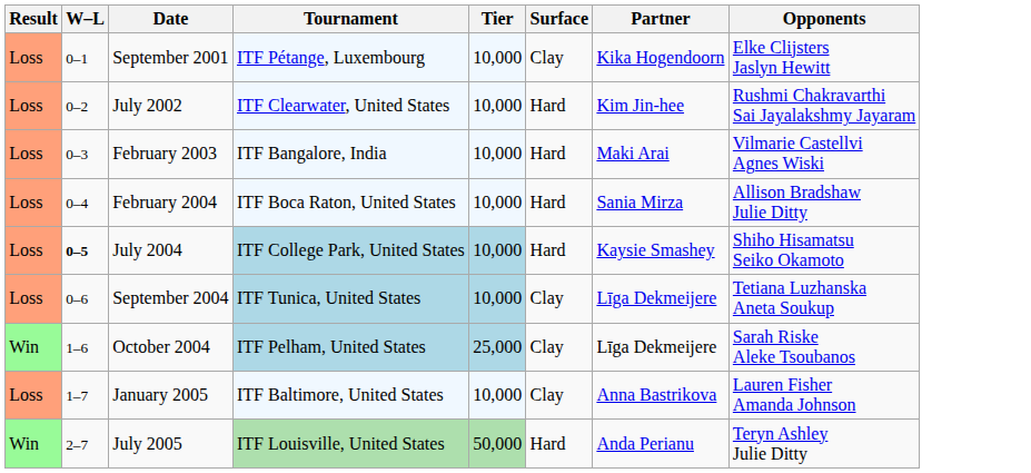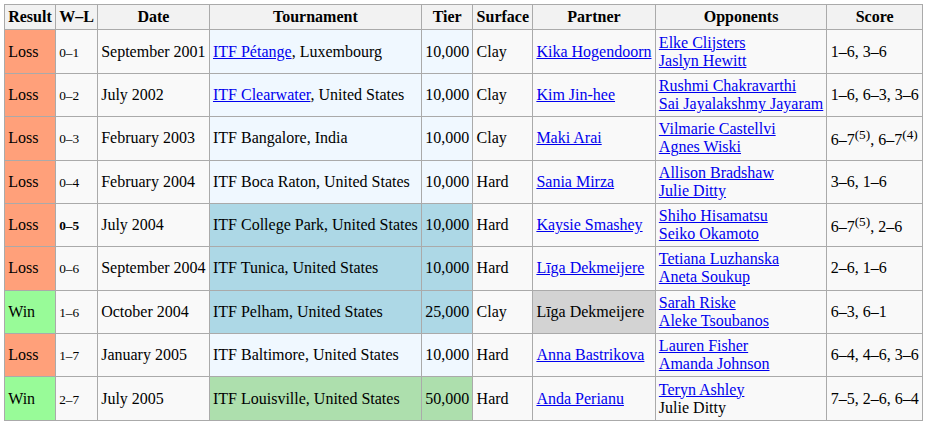+ column: Score | 1–6, 3–6 | 1–6, 6–3, 3–6 | 6–7(5), 6–7(4) | 3–6, 1–6 | 6–7(5), 2–6 | 2–6, 1–6 | 6–3, 6–1 | 6–4, 4–6, 3–6 | 7–5, 2–6, 6–4
July 2002 | Surface: Hard -> Clay
February 2003 | Surface: Hard -> Clay
September 2004 | Surface: Clay -> Hard
October 2004 | Partner: no background -> lightgrey background
January 2005 | Surface: Clay -> Hard
